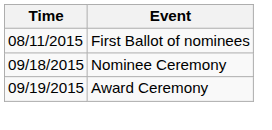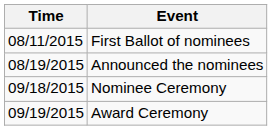+ row: 08/19/2015 | Announced the nominees
